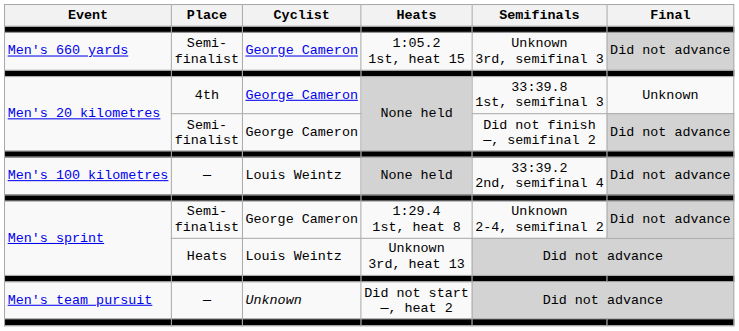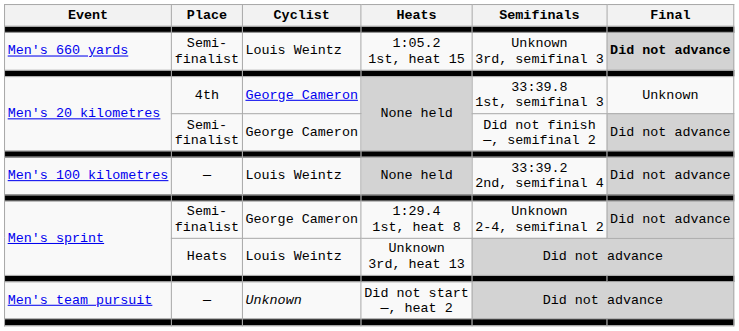Men's 660 yards | Cyclist: George Cameron -> Louis Weintz
Men's 660 yards | Final: normal -> bold
